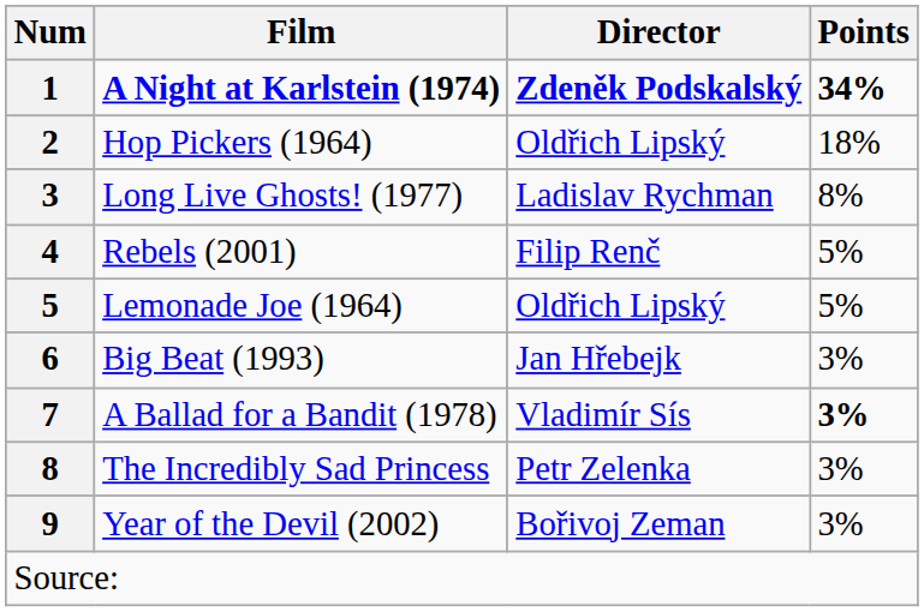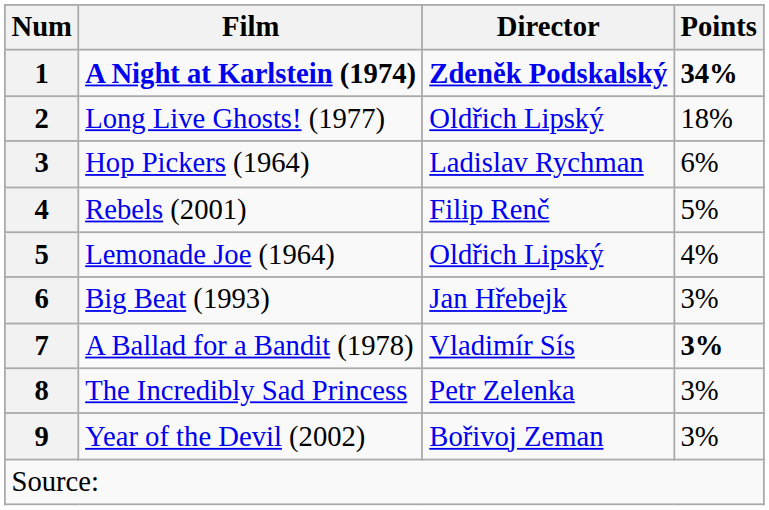2 | Film: Hop Pickers (1964) -> Long Live Ghosts! (1977)
3 | Film: Long Live Ghosts! (1977) -> Hop Pickers (1964)
3 | Points: 8% -> 6%
5 | Points: 5% -> 4%
